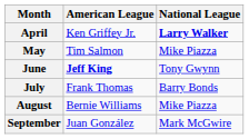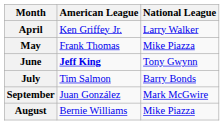April | National League: bold -> normal
May | American League: Tim Salmon -> Frank Thomas
July | American League: Frank Thomas -> Tim Salmon
rows swapped: August <-> September
